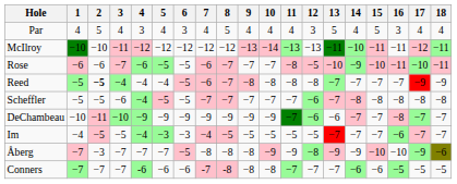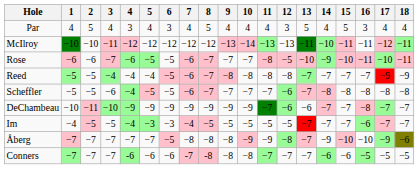Reed | 2: bold -> normal
Scheffler | 7: −7 -> −6
Åberg | 2: −3 -> −7
Åberg | 13: −9 -> −7
